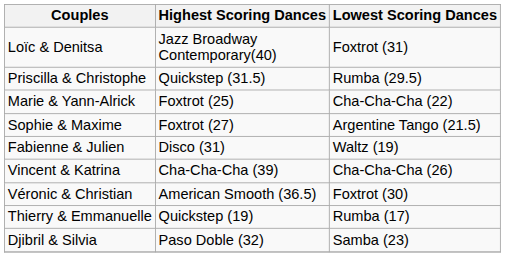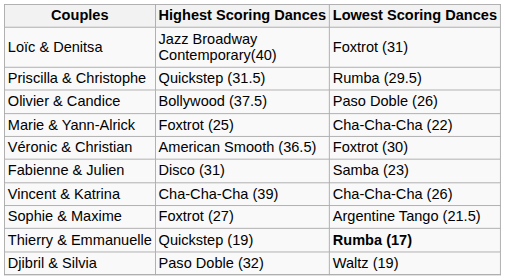+ row: Olivier & Candice | Bollywood (37.5) | Paso Doble (26)
rows swapped: Véronic & Christian <-> Sophie & Maxime
Fabienne & Julien | Lowest Scoring Dances: Waltz (19) -> Samba (23)
Thierry & Emmanuelle | Lowest Scoring Dances: normal -> bold
Djibril & Silvia | Lowest Scoring Dances: Samba (23) -> Waltz (19)
